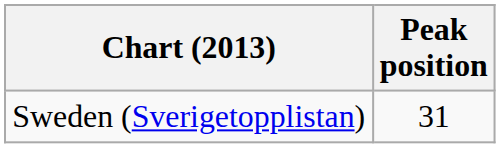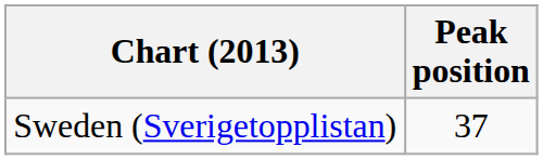Sweden (Sverigetopplistan) | Peak position: 31 -> 37
